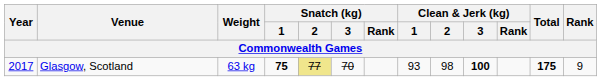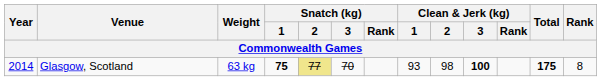Glasgow, Scotland | Year: 2017 -> 2014
Glasgow, Scotland | Rank: 9 -> 8
